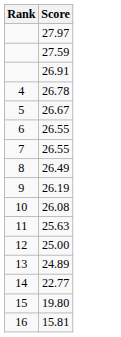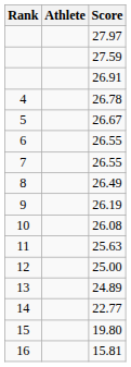+ column: Athlete
